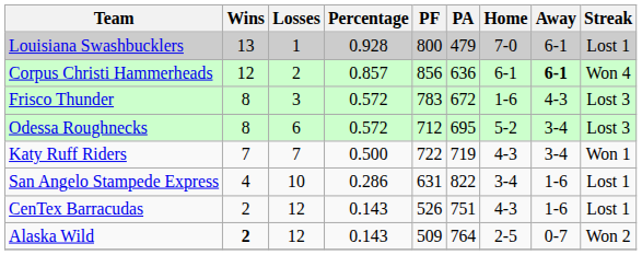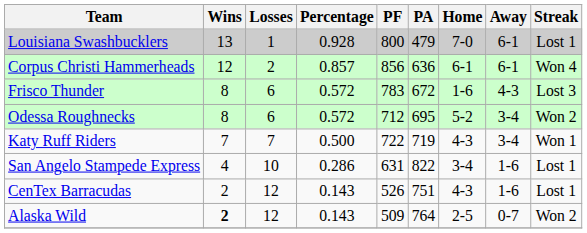Corpus Christi Hammerheads | Away: bold -> normal
Frisco Thunder | Losses: 3 -> 6
Odessa Roughnecks | Streak: Lost 3 -> Won 2
